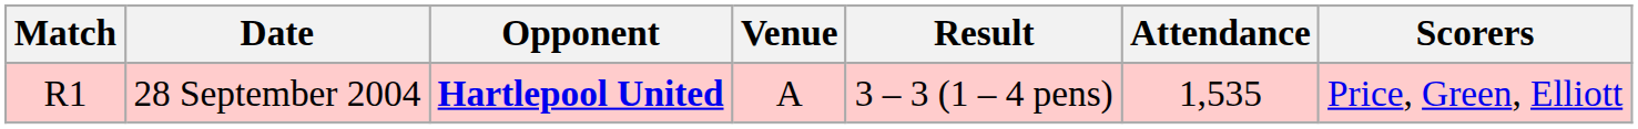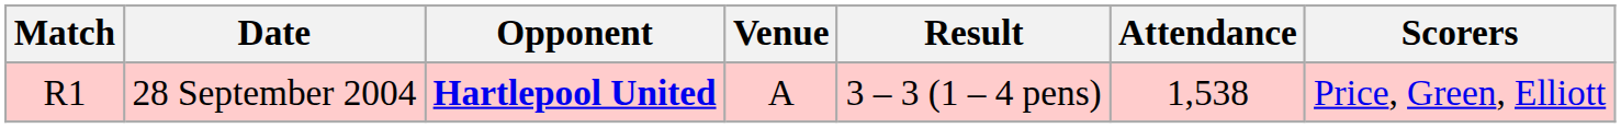28 September 2004 | Attendance: 1,535 -> 1,538
